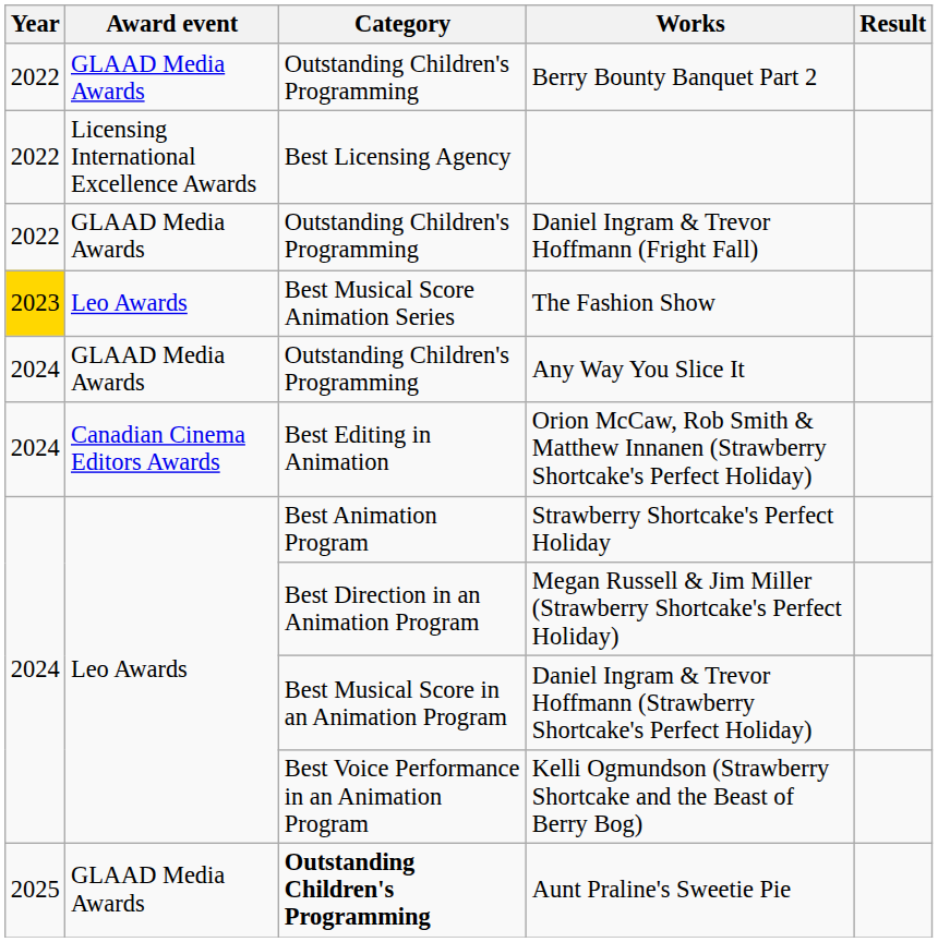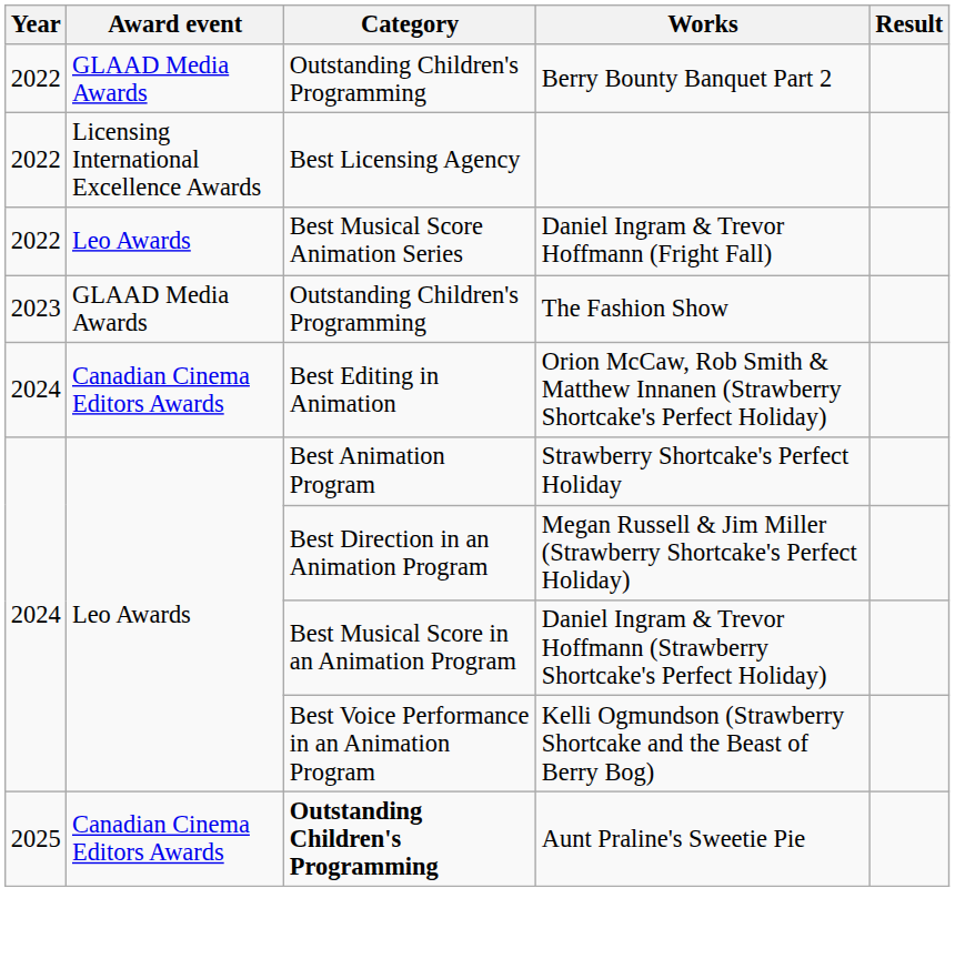Daniel Ingram & Trevor Hoffmann (Fright Fall) | Award event: GLAAD Media Awards -> Leo Awards
Daniel Ingram & Trevor Hoffmann (Fright Fall) | Category: Outstanding Children's Programming -> Best Musical Score Animation Series
The Fashion Show | Year: gold background -> no background
The Fashion Show | Award event: Leo Awards -> GLAAD Media Awards
The Fashion Show | Category: Best Musical Score Animation Series -> Outstanding Children's Programming
- row: 2024 | GLAAD Media Awards | Outstanding Children's Programming | Any Way You Slice It
Aunt Praline's Sweetie Pie | Award event: GLAAD Media Awards -> Canadian Cinema Editors Awards
